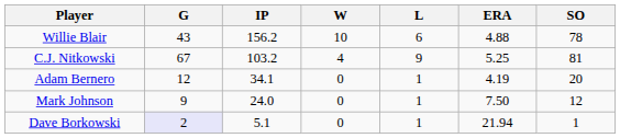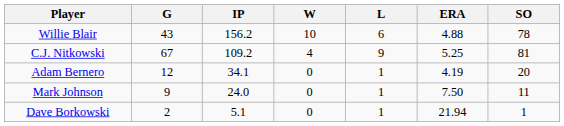C.J. Nitkowski | IP: 103.2 -> 109.2
Mark Johnson | SO: 12 -> 11
Dave Borkowski | G: lavender background -> no background
